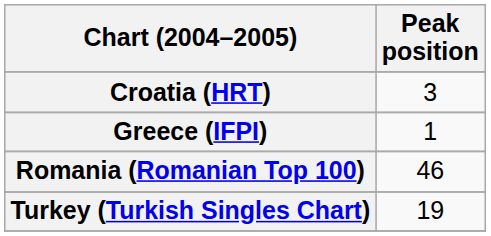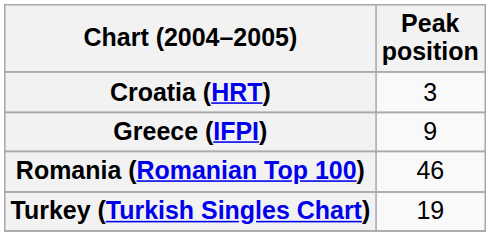Greece (IFPI) | Peak position: 1 -> 9
